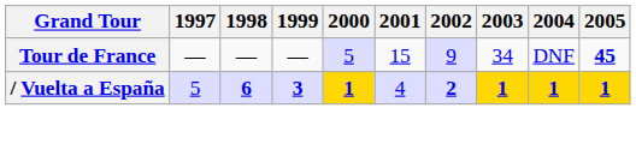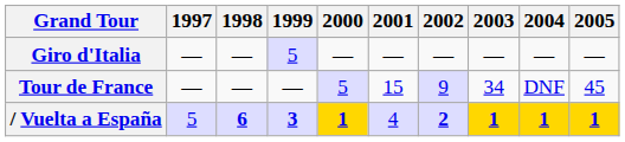+ row: Giro d'Italia | — | — | 5 | — | — | — | — | — | —
Tour de France | 2005: bold -> normal
